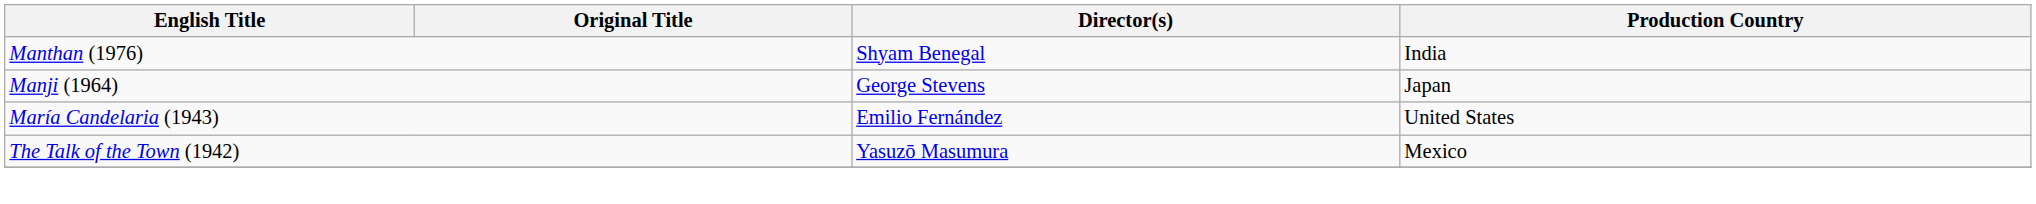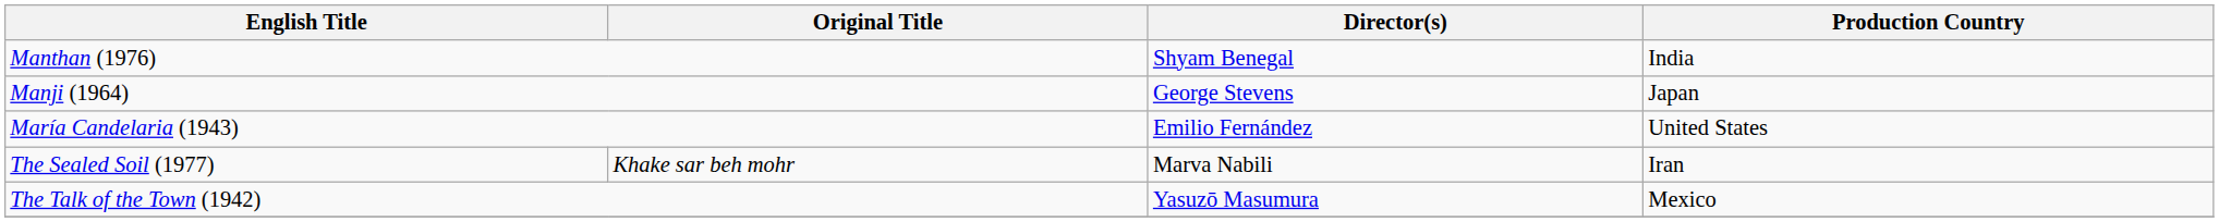+ row: The Sealed Soil (1977) | Khake sar beh mohr | Marva Nabili | Iran
